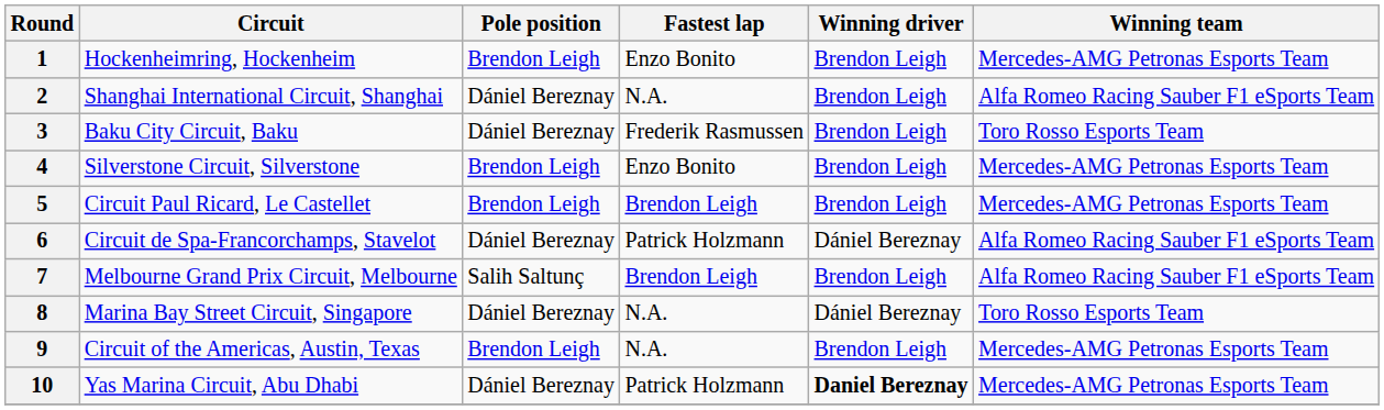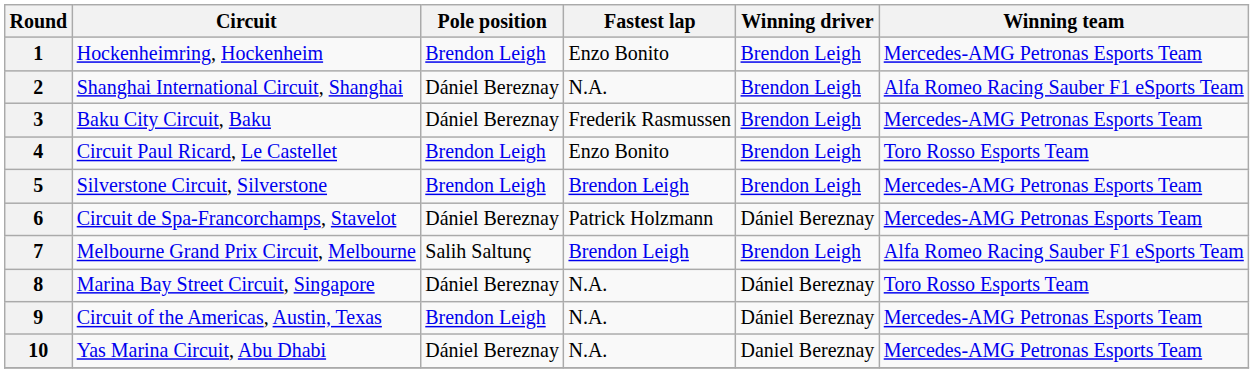3 | Winning team: Toro Rosso Esports Team -> Mercedes-AMG Petronas Esports Team
4 | Circuit: Silverstone Circuit, Silverstone -> Circuit Paul Ricard, Le Castellet
4 | Winning team: Mercedes-AMG Petronas Esports Team -> Toro Rosso Esports Team
5 | Circuit: Circuit Paul Ricard, Le Castellet -> Silverstone Circuit, Silverstone
6 | Winning team: Alfa Romeo Racing Sauber F1 eSports Team -> Mercedes-AMG Petronas Esports Team
9 | Winning driver: Brendon Leigh -> Dániel Bereznay
10 | Fastest lap: Patrick Holzmann -> N.A.
10 | Winning driver: bold -> normal
